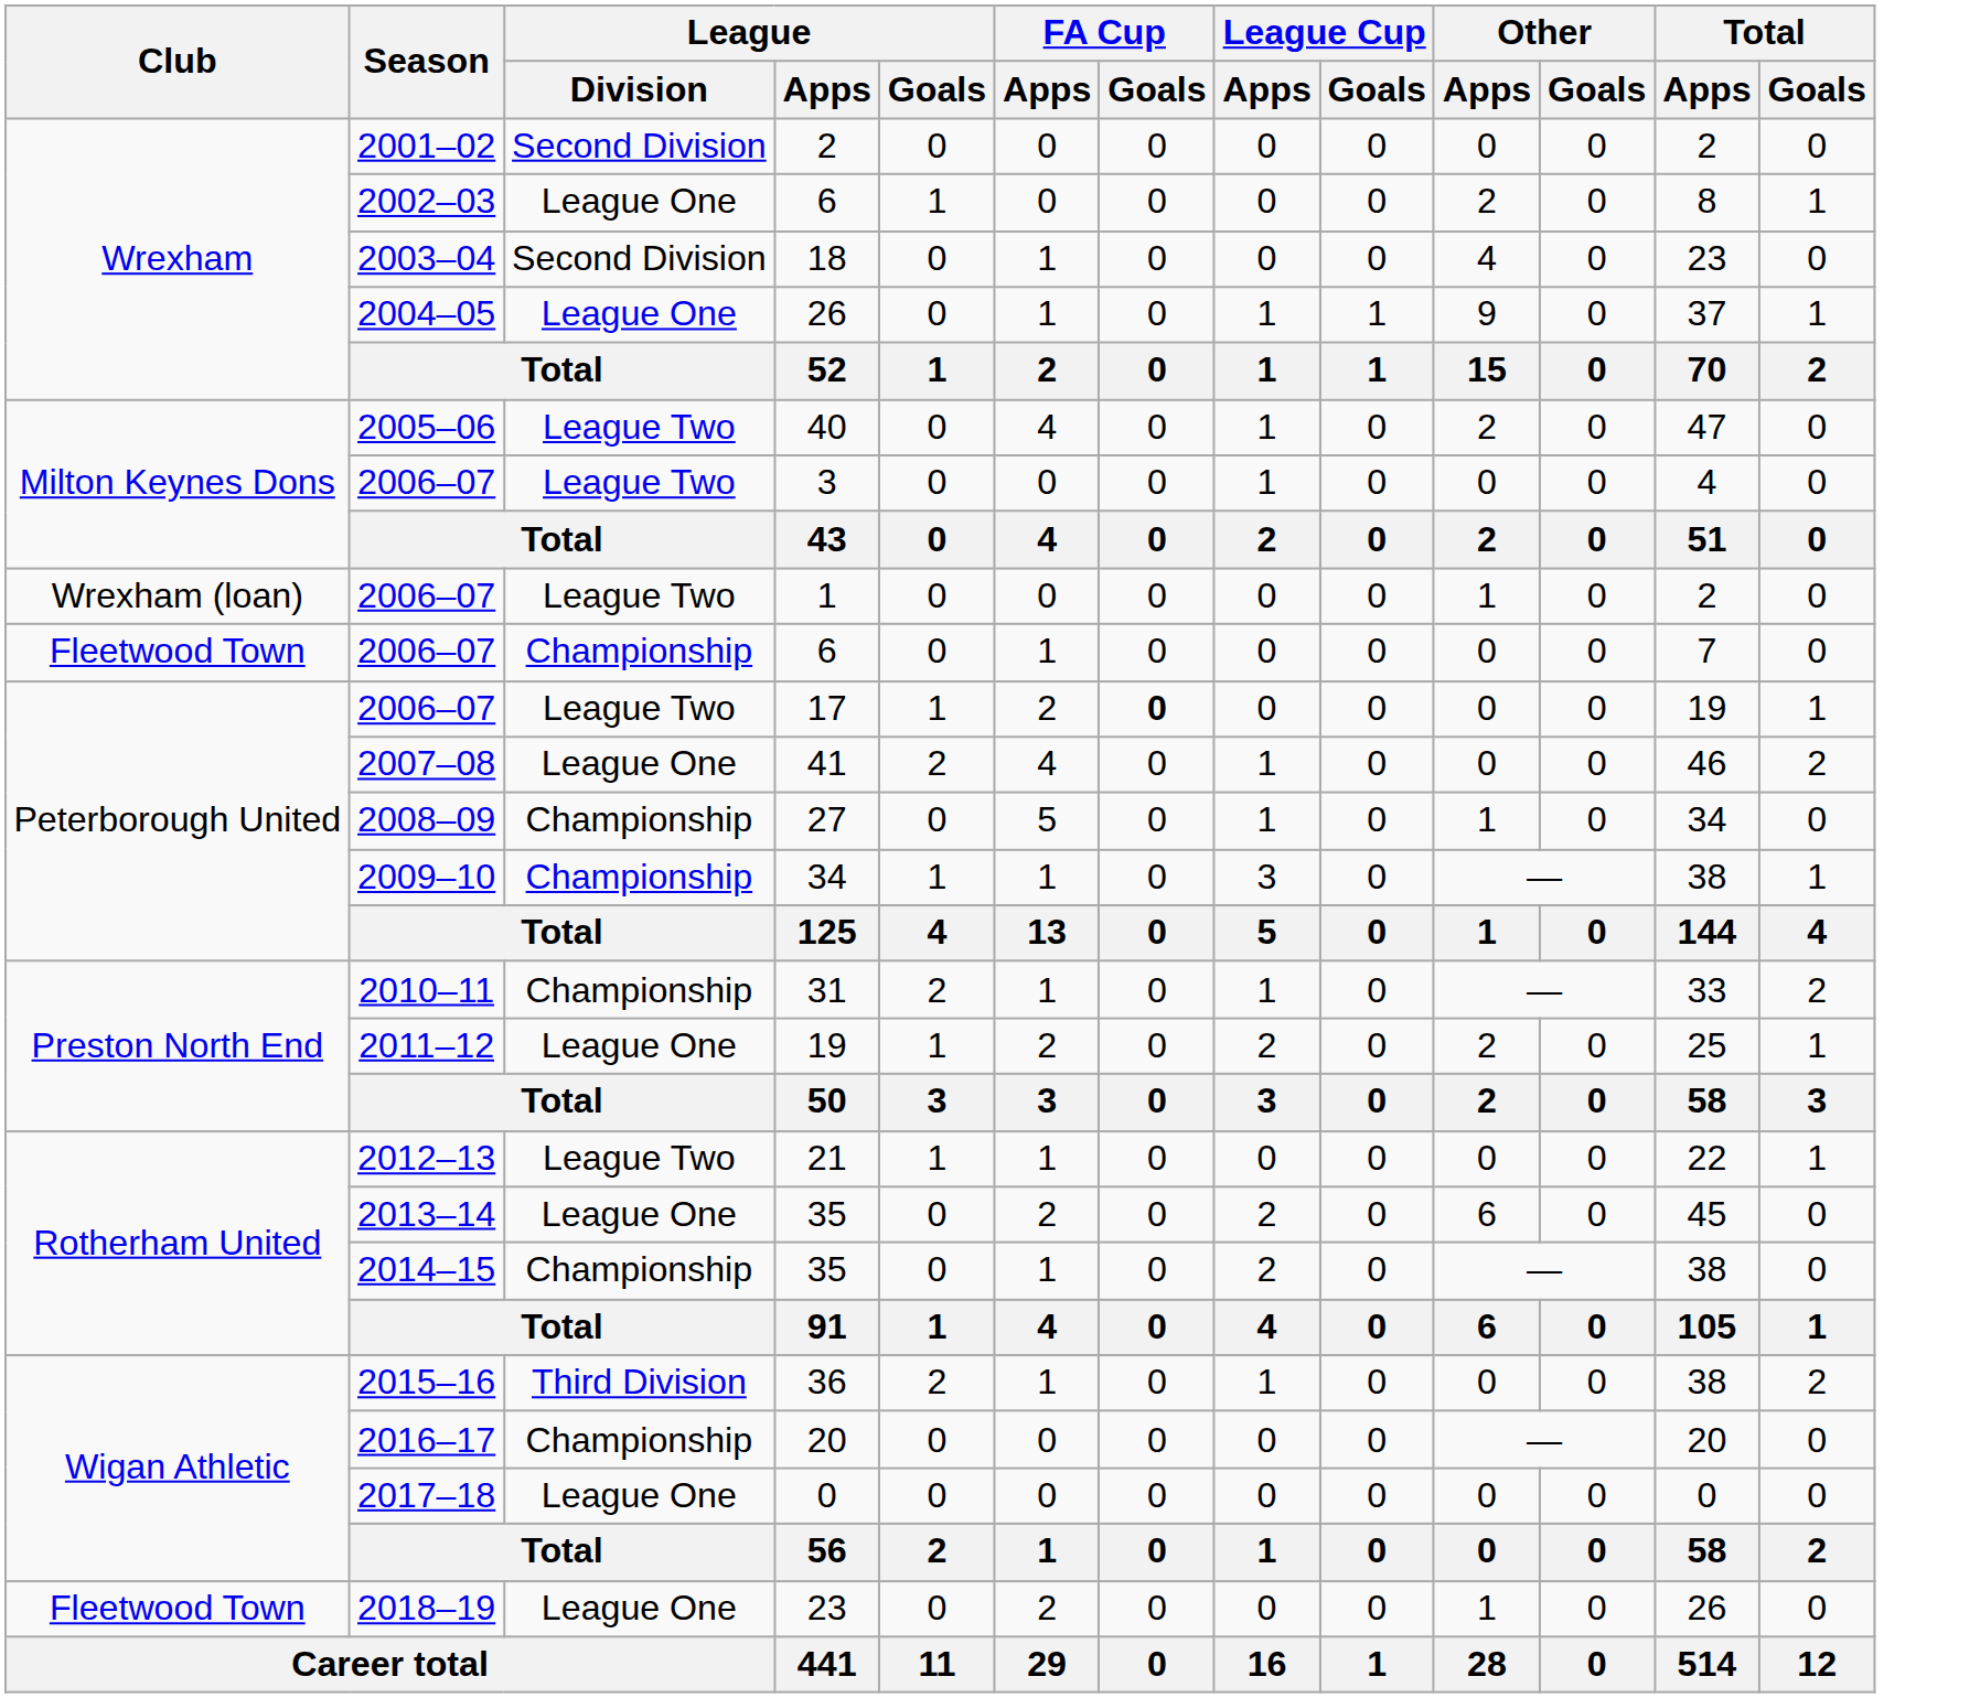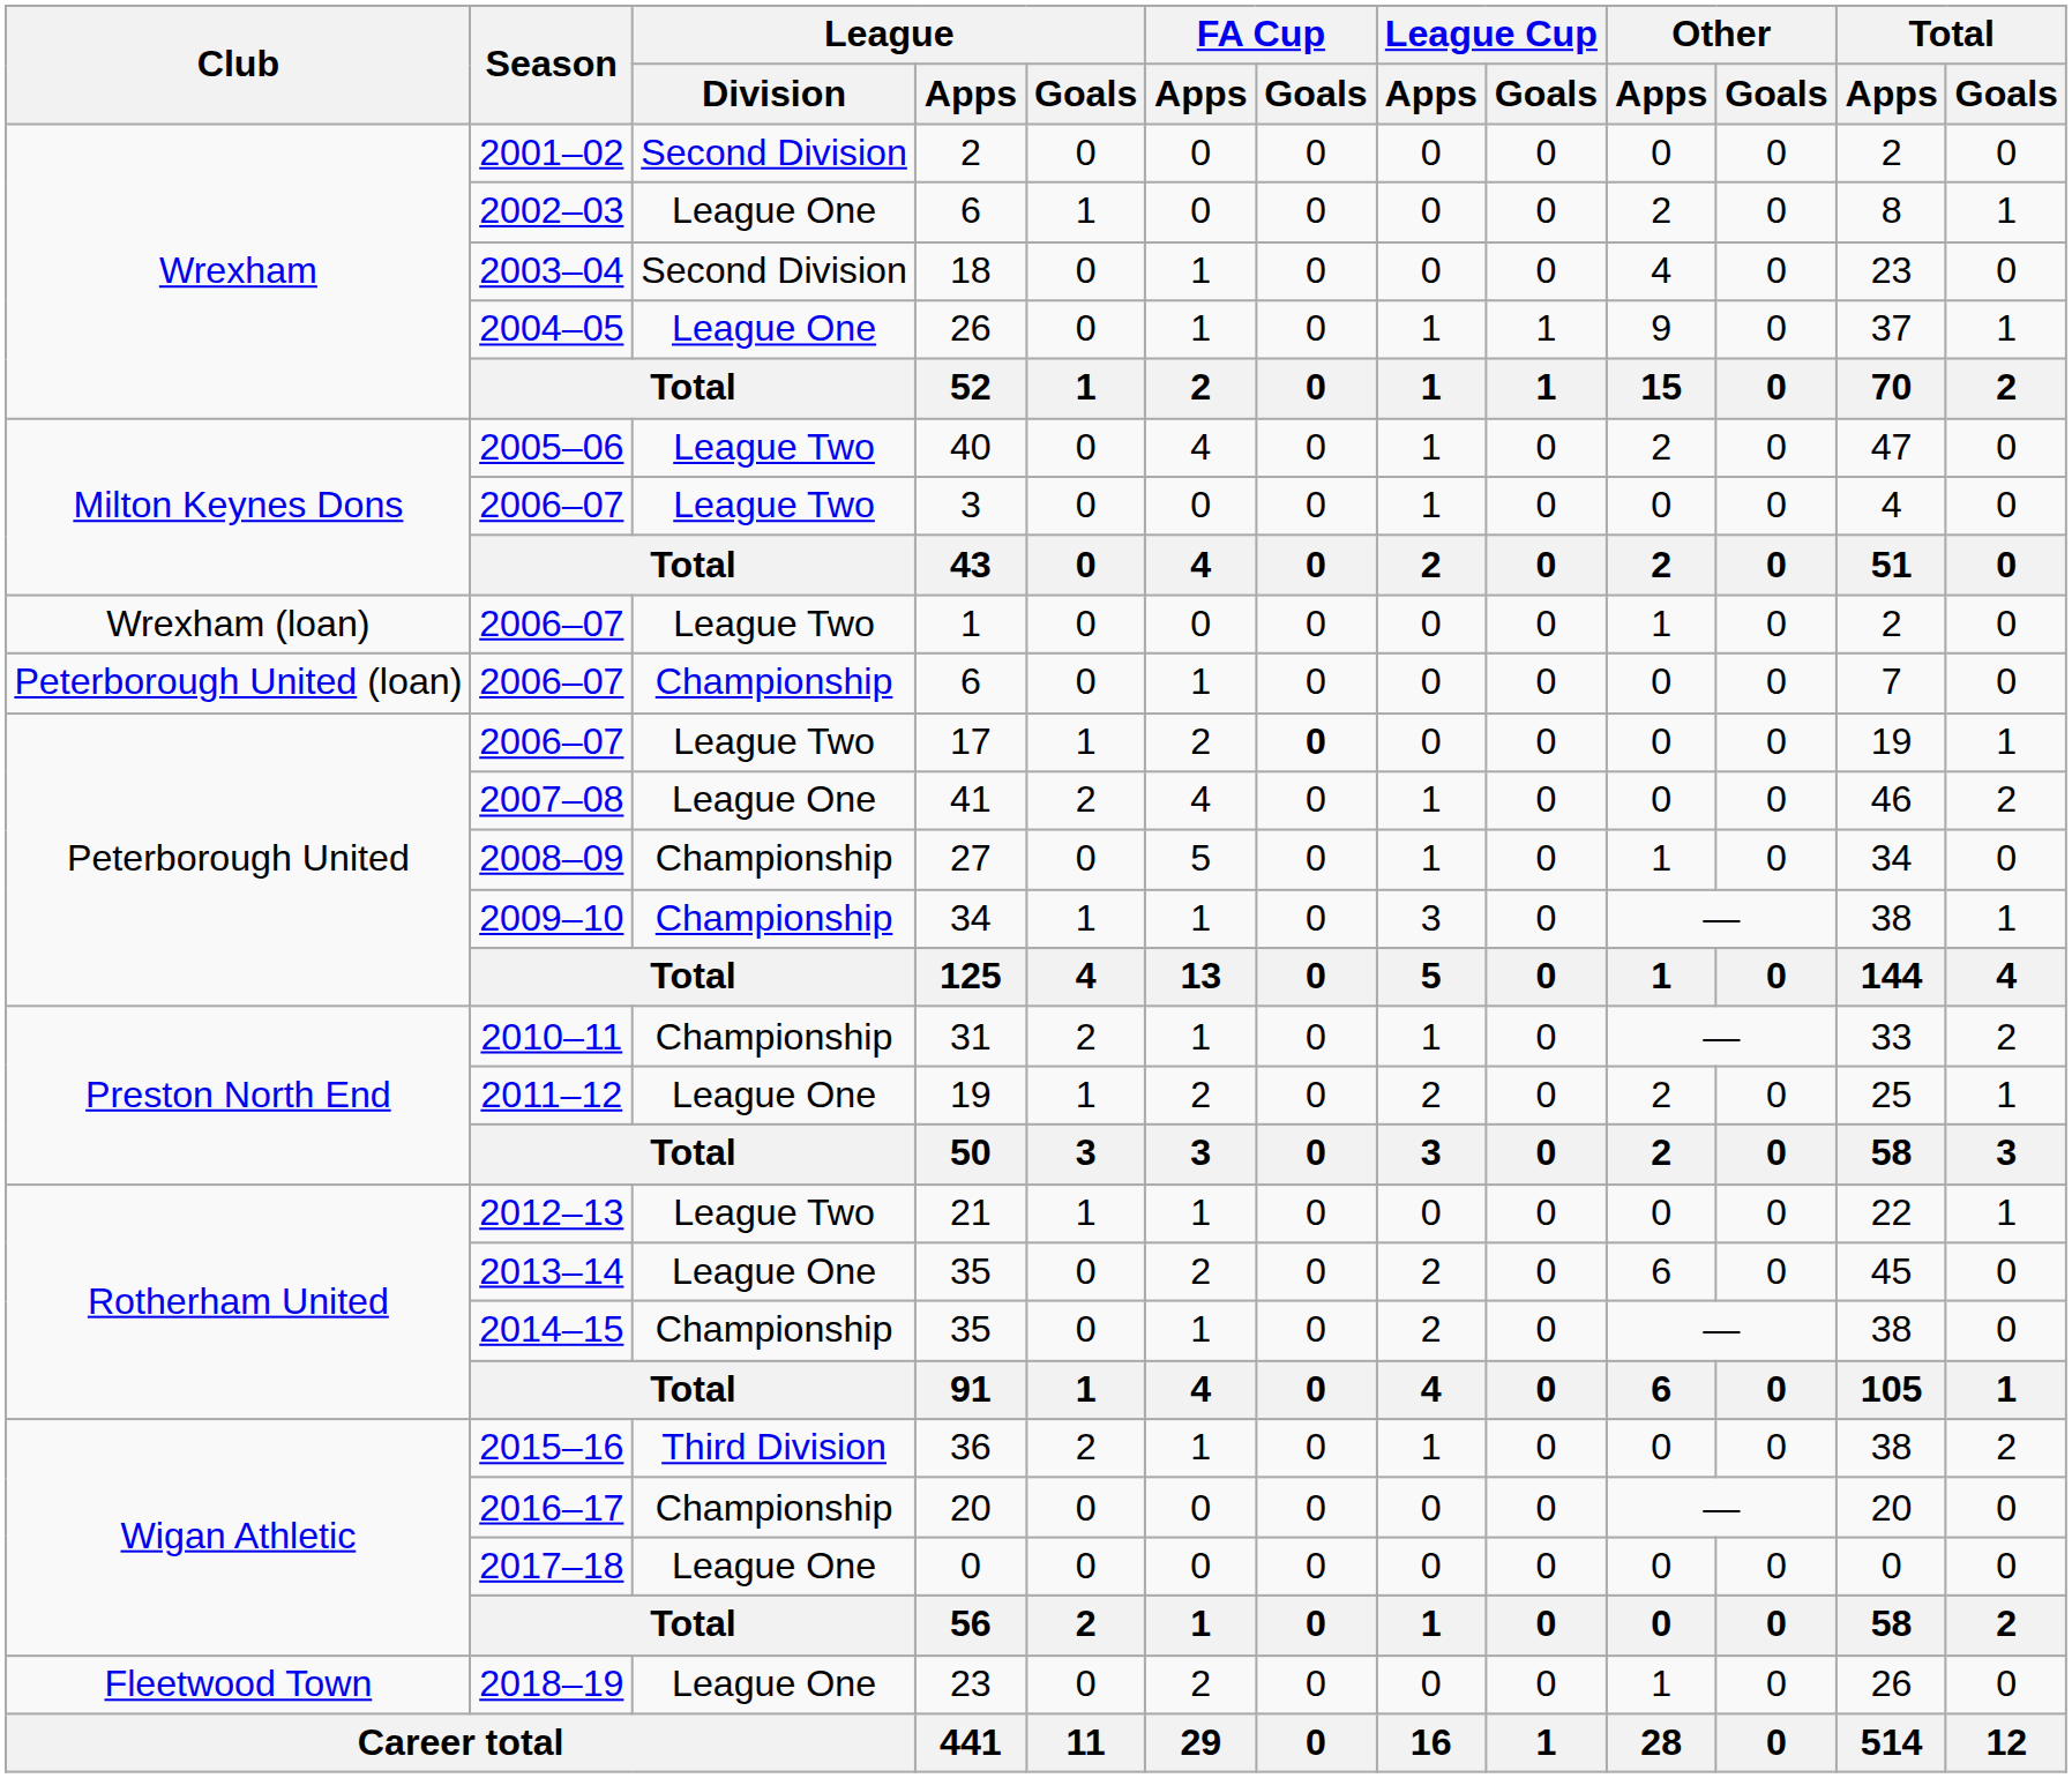2006–07 / 6 | Club: Fleetwood Town -> Peterborough United (loan)
